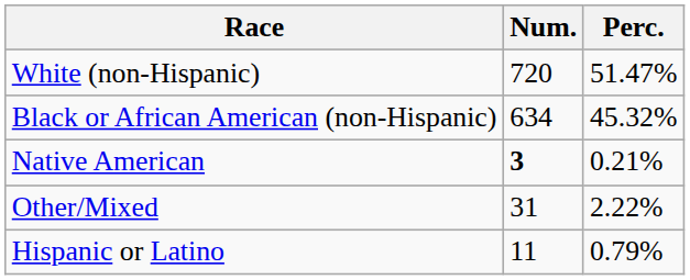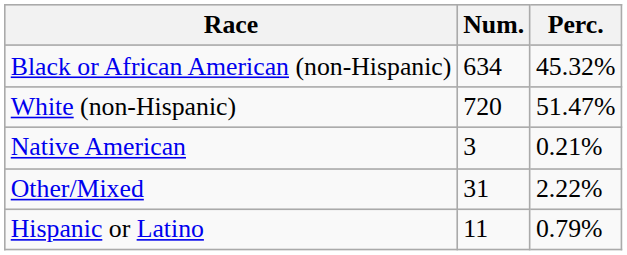rows swapped: White (non-Hispanic) <-> Black or African American (non-Hispanic)
Native American | Num.: bold -> normal
